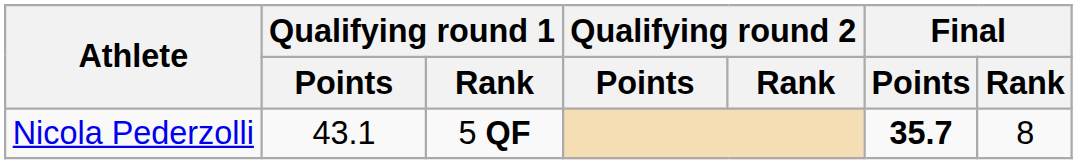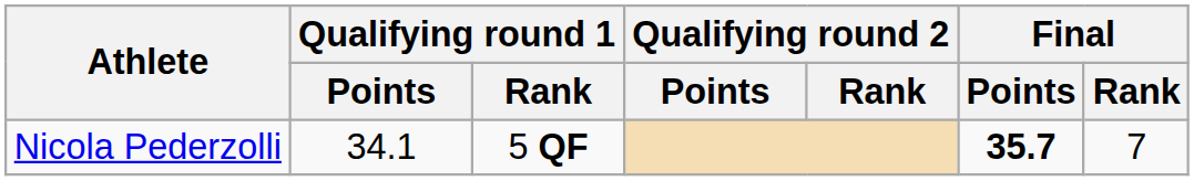Nicola Pederzolli | Qualifying round 1 / Points: 43.1 -> 34.1
Nicola Pederzolli | Final / Rank: 8 -> 7
